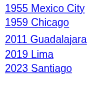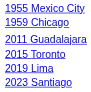+ row: 2015 Toronto
